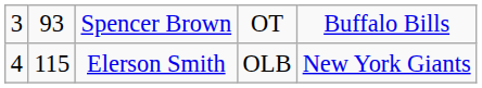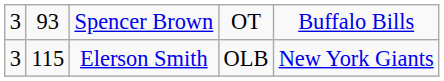Elerson Smith | column 1: 4 -> 3
